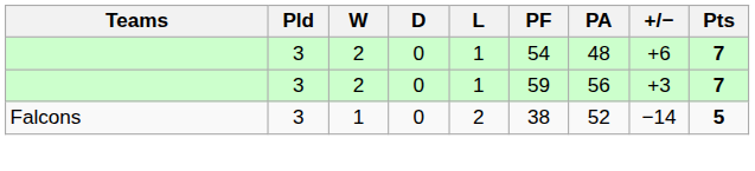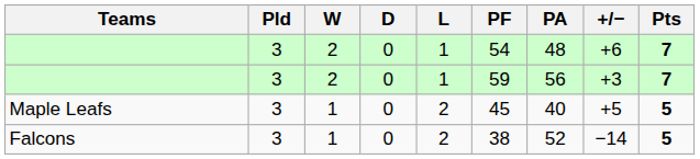+ row: Maple Leafs | 3 | 1 | 0 | 2 | 45 | 40 | +5 | 5
